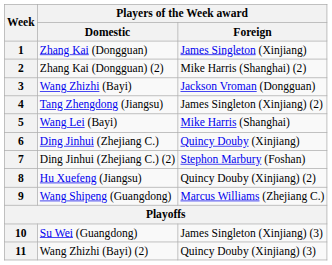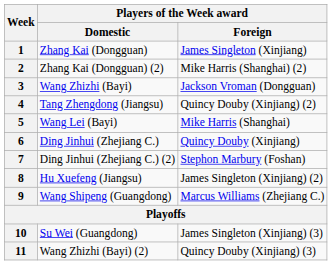4 | Players of the Week award / Foreign: James Singleton (Xinjiang) (2) -> Quincy Douby (Xinjiang) (2)
8 | Players of the Week award / Foreign: Quincy Douby (Xinjiang) (2) -> James Singleton (Xinjiang) (2)
